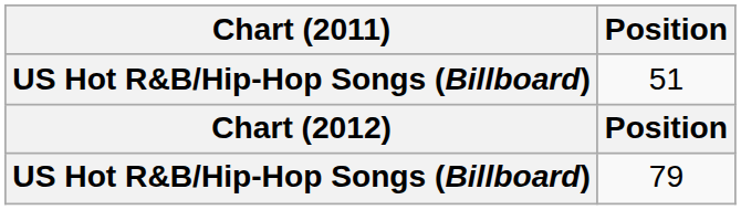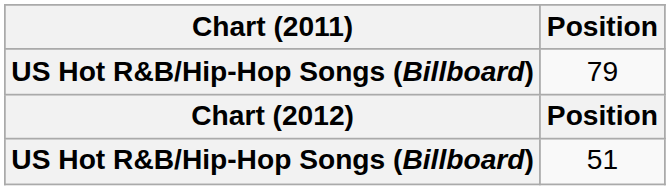rows swapped: 79 <-> 51
